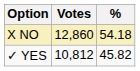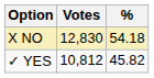X NO | Votes: 12,860 -> 12,830
